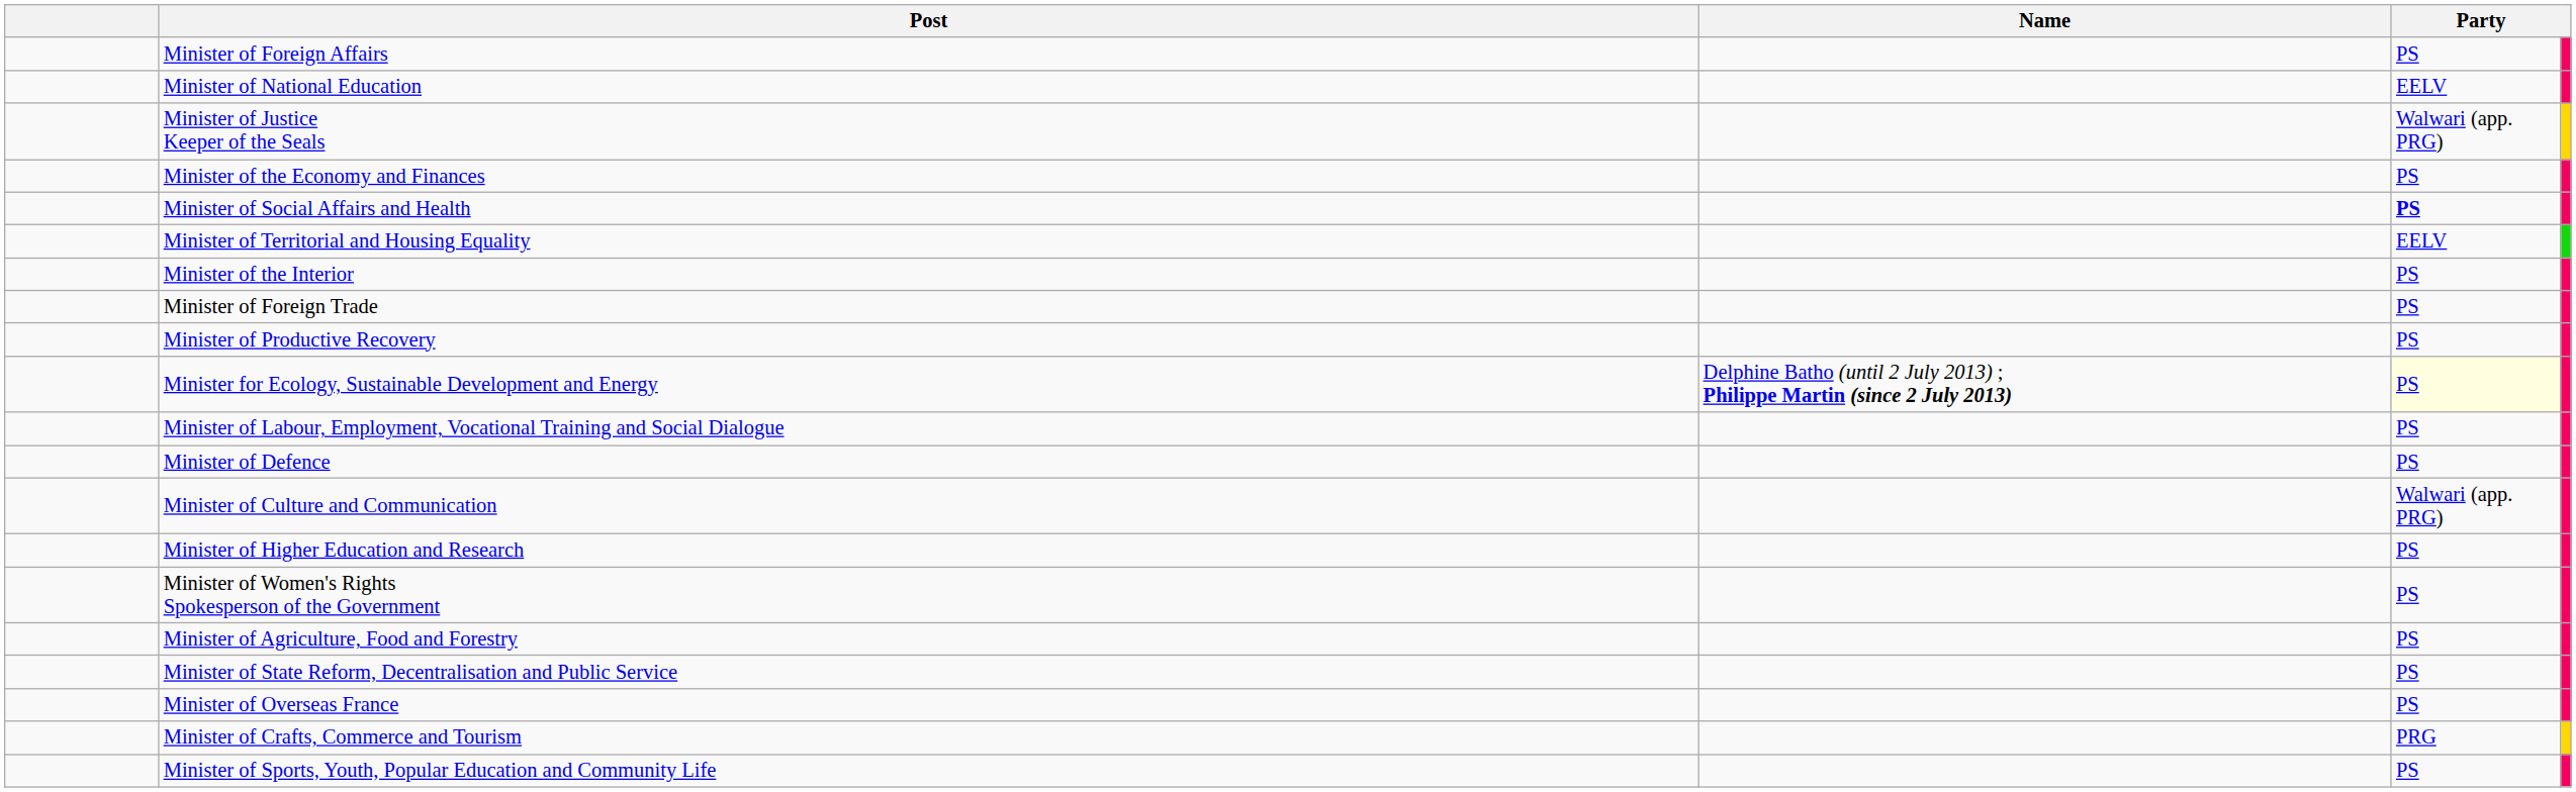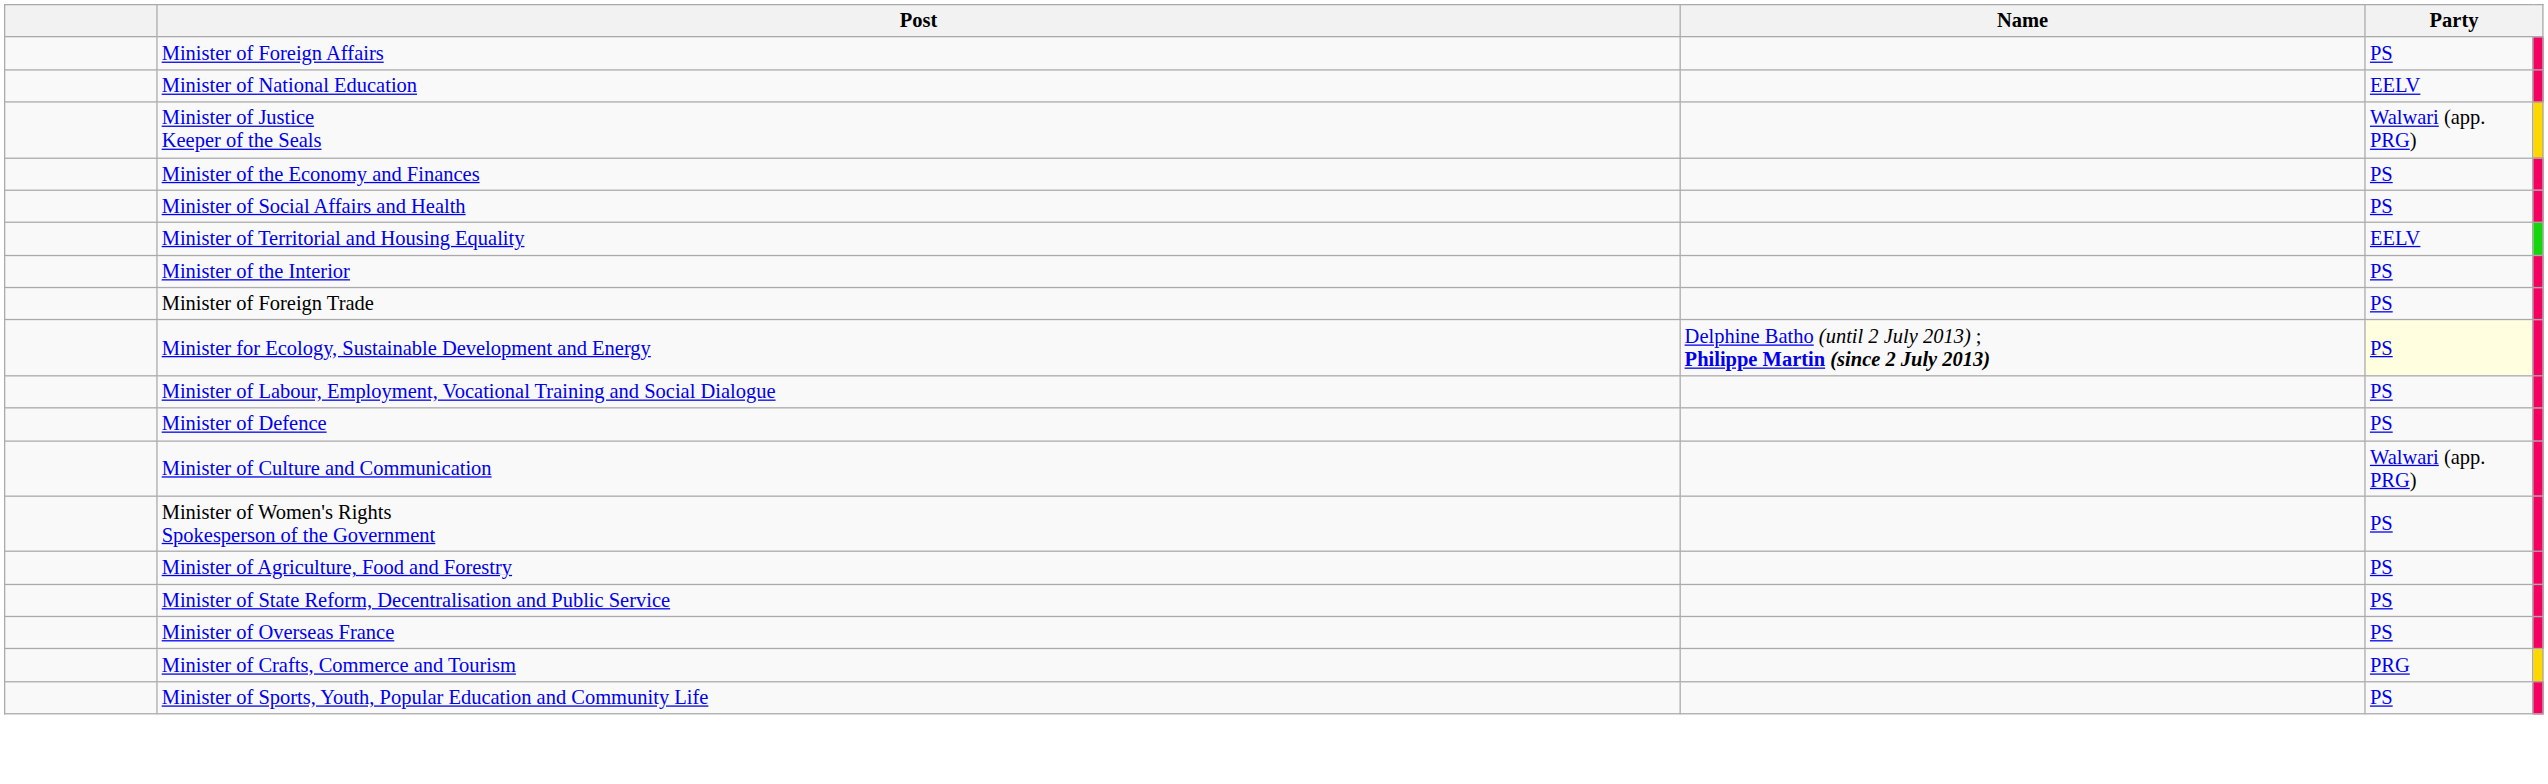Minister of Social Affairs and Health | column 4: bold -> normal
- row: Minister of Productive Recovery | PS
- row: Minister of Higher Education and Research | PS
